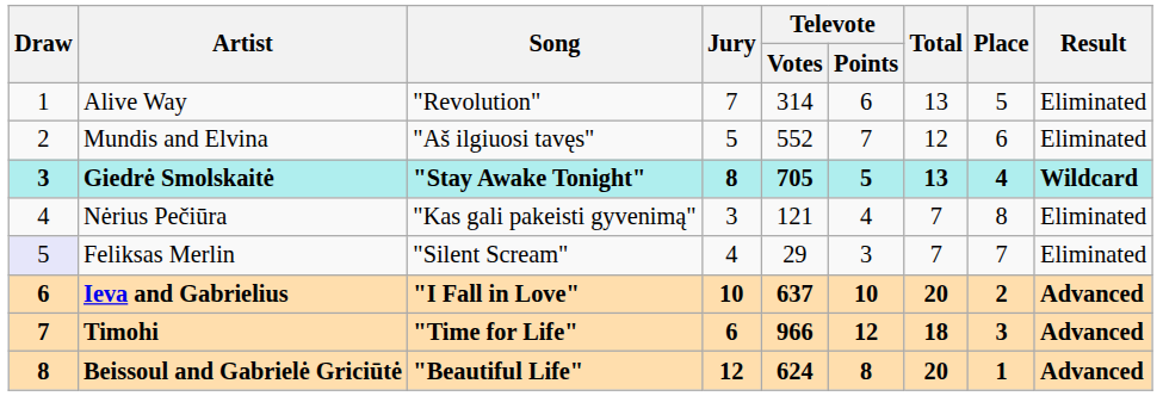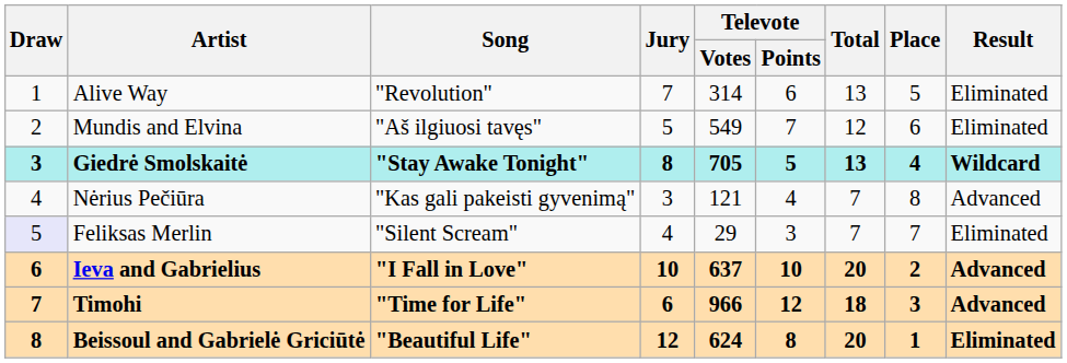Mundis and Elvina | Televote / Votes: 552 -> 549
Nėrius Pečiūra | Result: Eliminated -> Advanced
Beissoul and Gabrielė Griciūtė | Result: Advanced -> Eliminated
